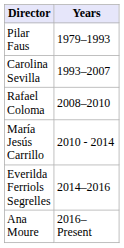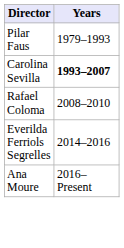Carolina Sevilla | Years: normal -> bold
- row: María Jesús Carrillo | 2010 - 2014
